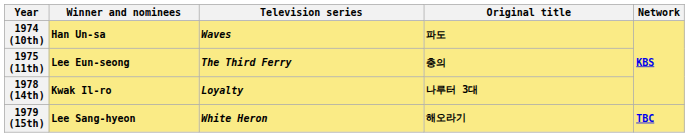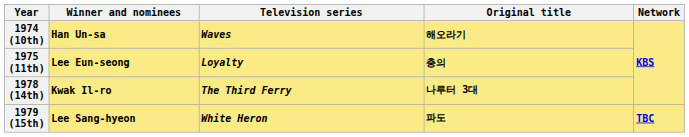1974 (10th) | Original title: 파도 -> 해오라기
1975 (11th) | Television series: The Third Ferry -> Loyalty
1978 (14th) | Television series: Loyalty -> The Third Ferry
1979 (15th) | Original title: 해오라기 -> 파도
